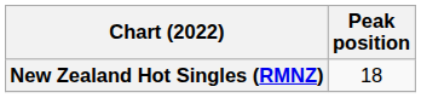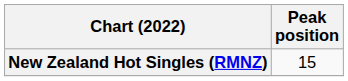New Zealand Hot Singles (RMNZ) | Peak position: 18 -> 15
